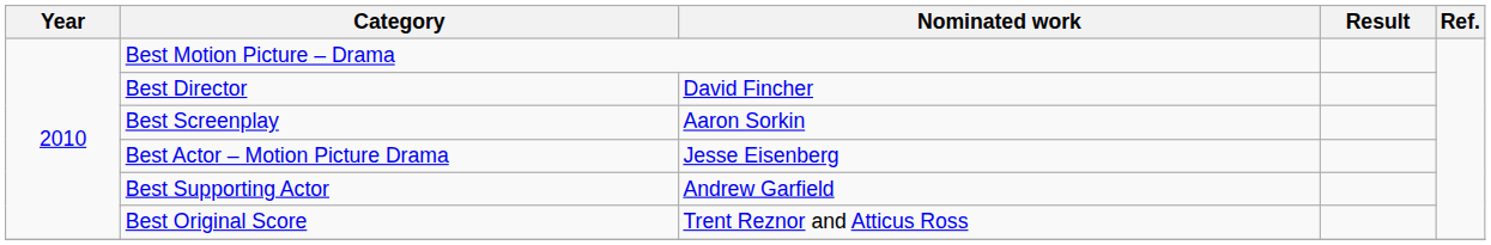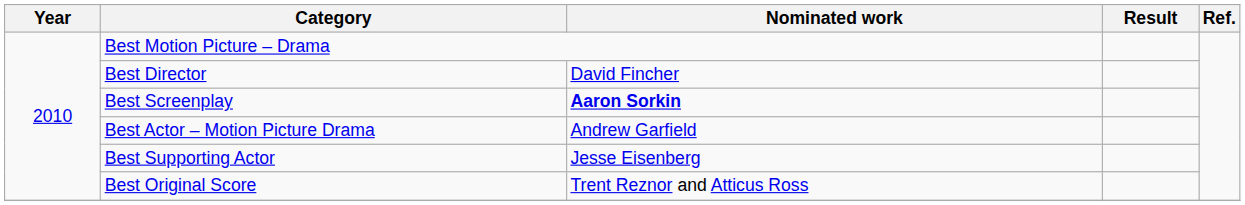Best Screenplay | Nominated work: normal -> bold
Best Actor – Motion Picture Drama | Nominated work: Jesse Eisenberg -> Andrew Garfield
Best Supporting Actor | Nominated work: Andrew Garfield -> Jesse Eisenberg
